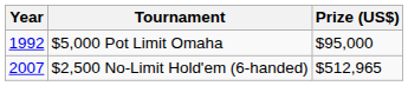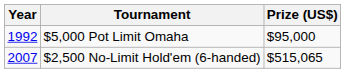$2,500 No-Limit Hold'em (6-handed) | Prize (US$): $512,965 -> $515,065
